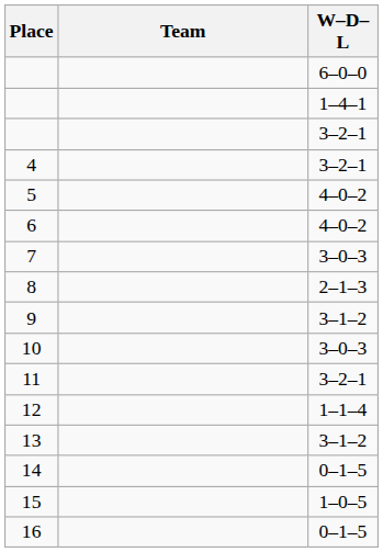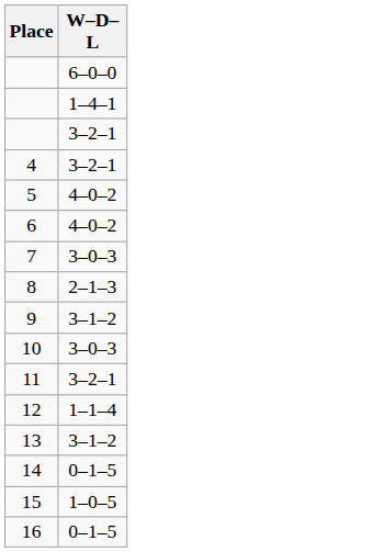- column: Team
